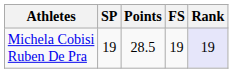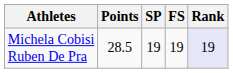columns swapped: Points <-> SP
